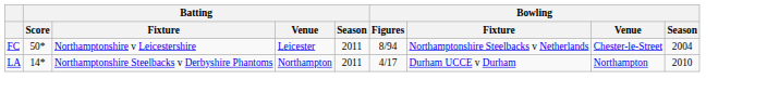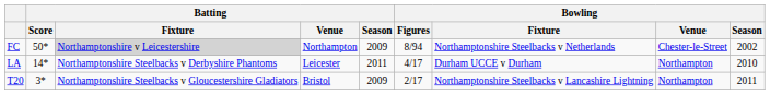FC | Batting / Fixture: no background -> lightgrey background
FC | Batting / Venue: Leicester -> Northampton
FC | Batting / Season: 2011 -> 2009
FC | Bowling / Season: 2004 -> 2002
LA | Batting / Venue: Northampton -> Leicester
+ row: T20 | 3* | Northamptonshire Steelbacks v Gloucestershire Gladiators | Bristol | 2009 | 2/17 | Northamptonshire Steelbacks v Lancashire Lightning | Northampton | 2011
